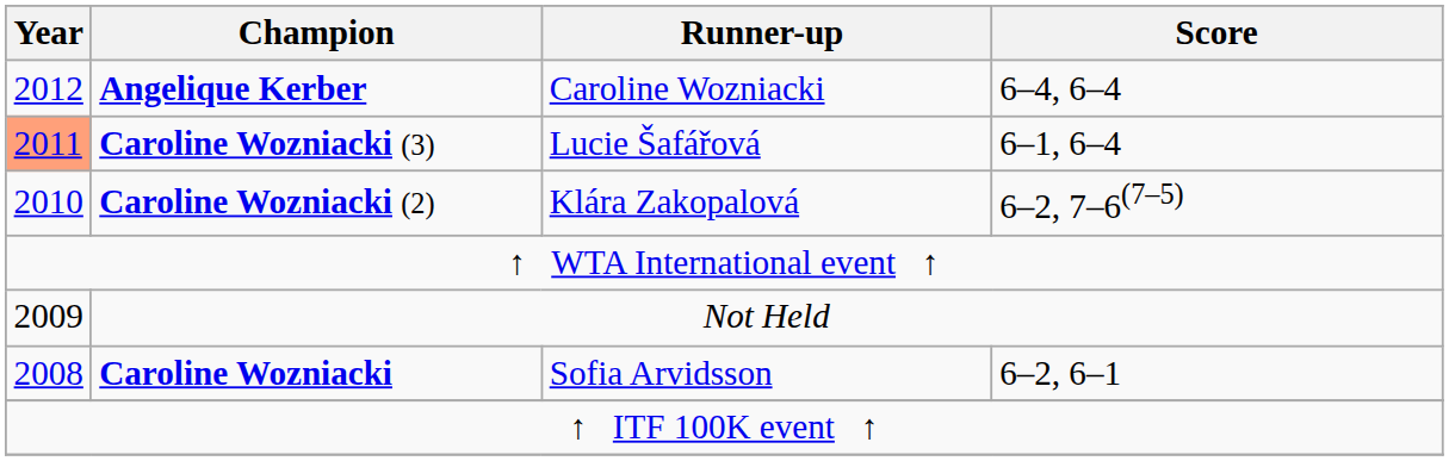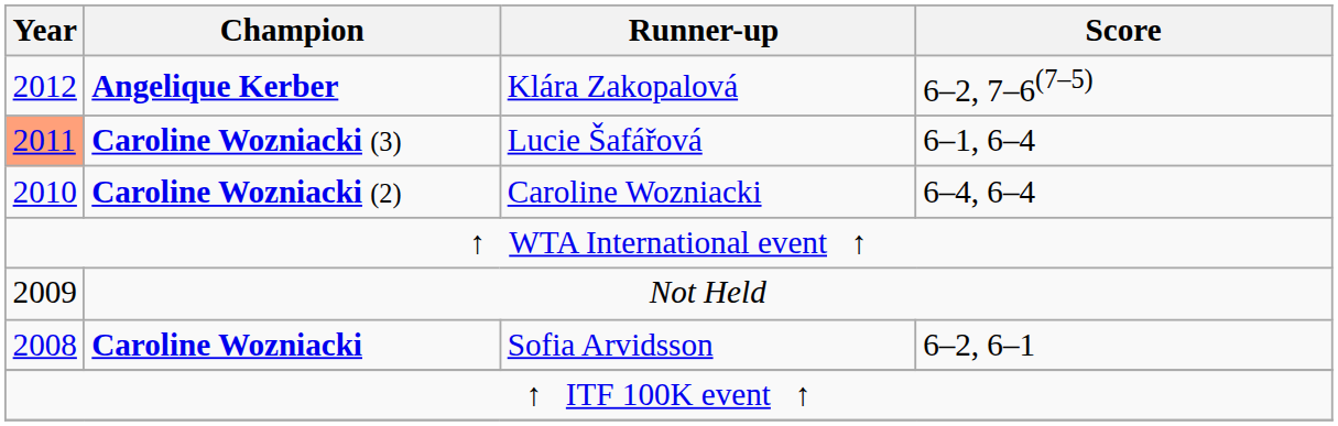Angelique Kerber | Runner-up: Caroline Wozniacki -> Klára Zakopalová
Angelique Kerber | Score: 6–4, 6–4 -> 6–2, 7–6(7–5)
Caroline Wozniacki (2) | Runner-up: Klára Zakopalová -> Caroline Wozniacki
Caroline Wozniacki (2) | Score: 6–2, 7–6(7–5) -> 6–4, 6–4
